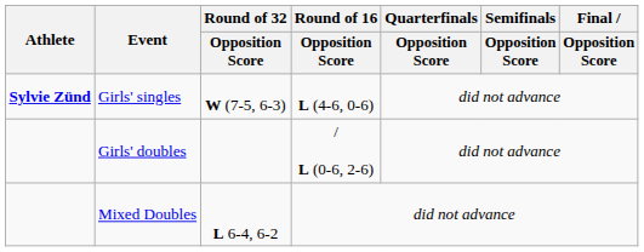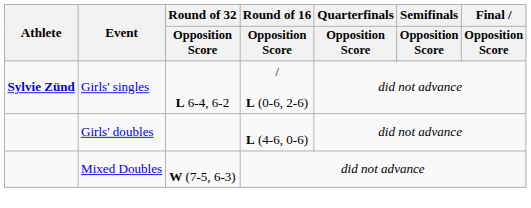Girls' singles | Round of 32 / Opposition Score: W (7-5, 6-3) -> L 6-4, 6-2
Girls' singles | Round of 16 / Opposition Score: L (4-6, 0-6) -> / L (0-6, 2-6)
Girls' doubles | Round of 16 / Opposition Score: / L (0-6, 2-6) -> L (4-6, 0-6)
Mixed Doubles | Round of 32 / Opposition Score: L 6-4, 6-2 -> W (7-5, 6-3)
